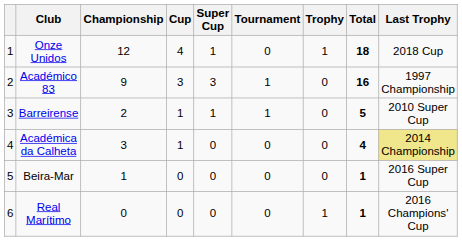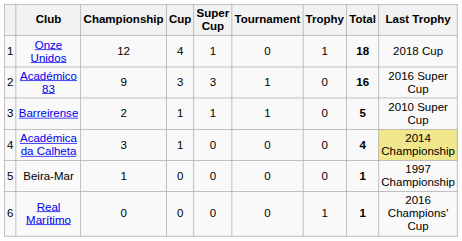Académico 83 | Last Trophy: 1997 Championship -> 2016 Super Cup
Beira-Mar | Last Trophy: 2016 Super Cup -> 1997 Championship
